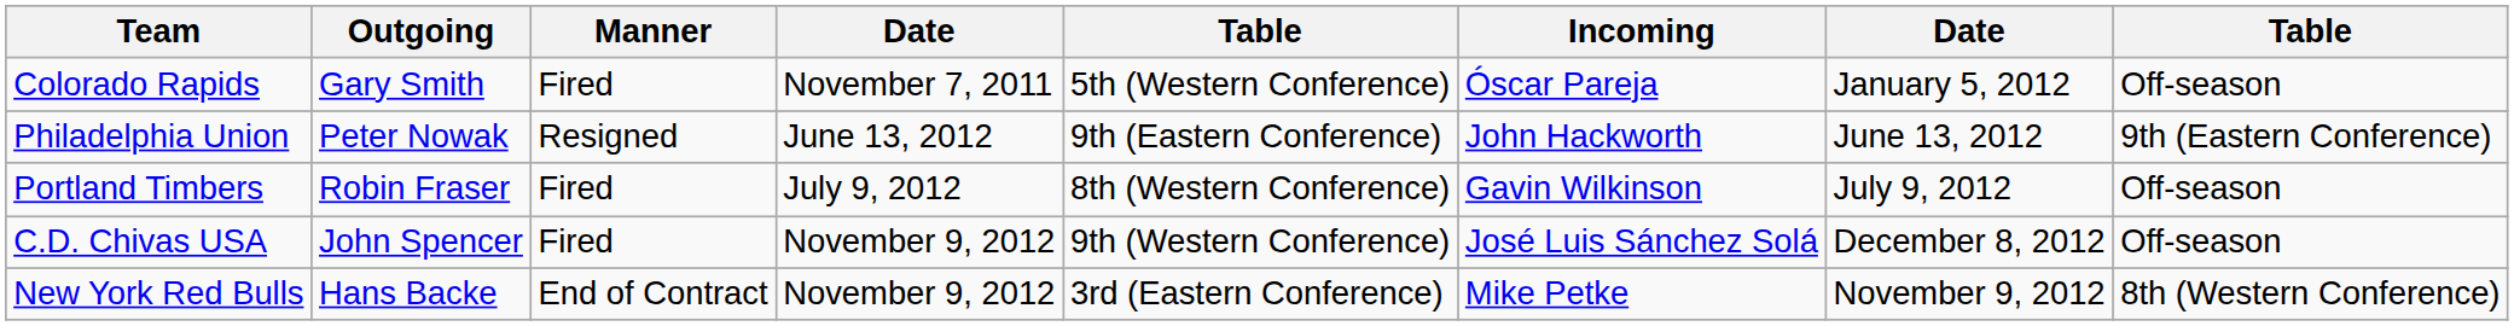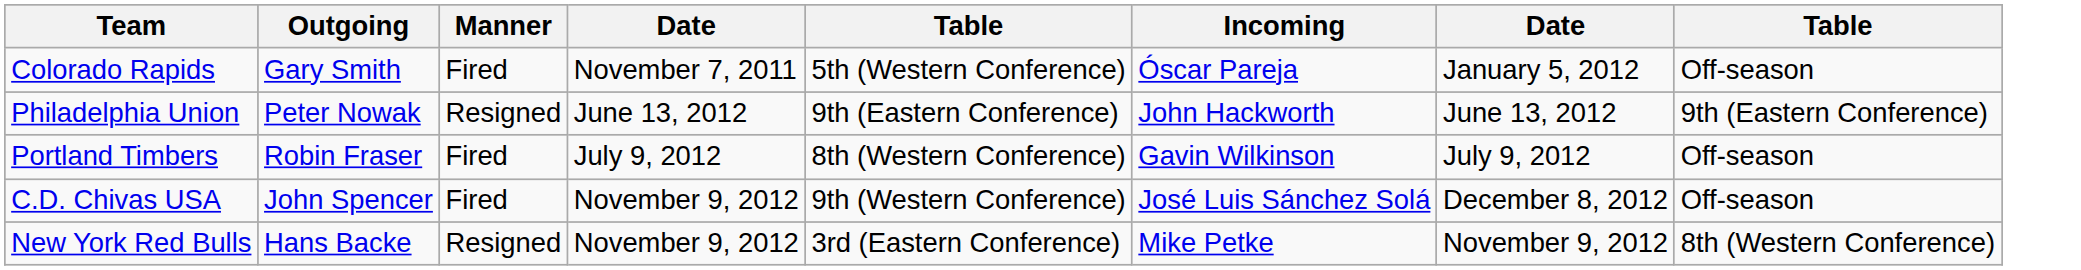New York Red Bulls | Manner: End of Contract -> Resigned
